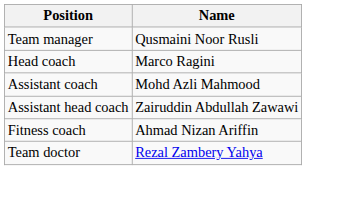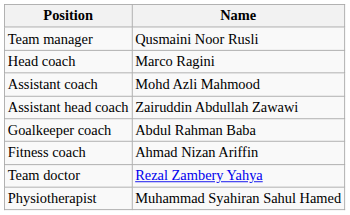+ row: Goalkeeper coach | Abdul Rahman Baba
+ row: Physiotherapist | Muhammad Syahiran Sahul Hamed
